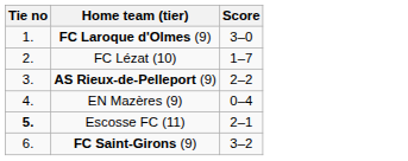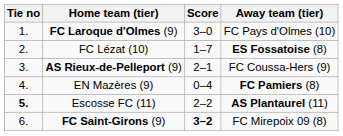+ column: Away team (tier) | FC Pays d'Olmes (10) | ES Fossatoise (8) | FC Coussa-Hers (9) | FC Pamiers (8) | AS Plantaurel (11) | FC Mirepoix 09 (8)
AS Rieux-de-Pelleport (9) | Score: 2–2 -> 2–1
Escosse FC (11) | Score: 2–1 -> 2–2
FC Saint-Girons (9) | Score: normal -> bold
